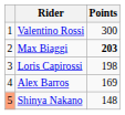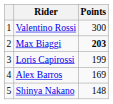Loris Capirossi | Points: 198 -> 199
Shinya Nakano | column 1: lightsalmon background -> no background
